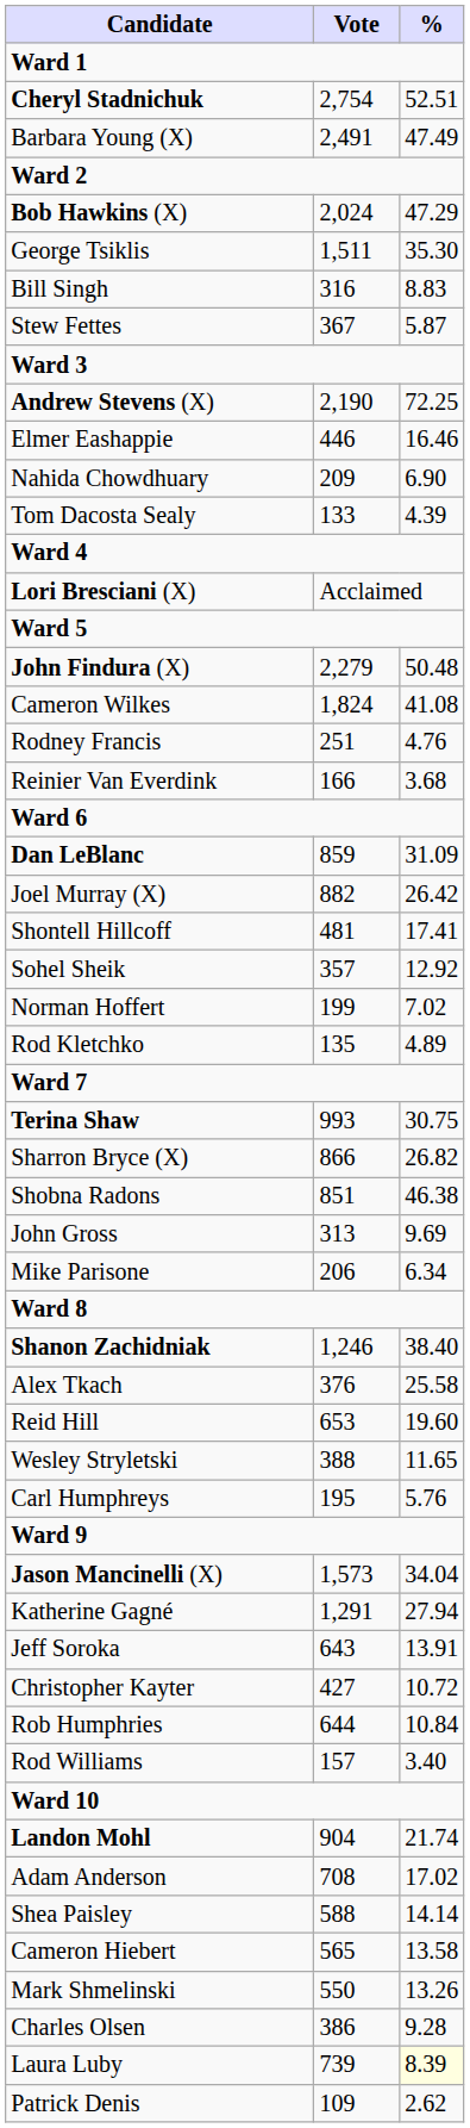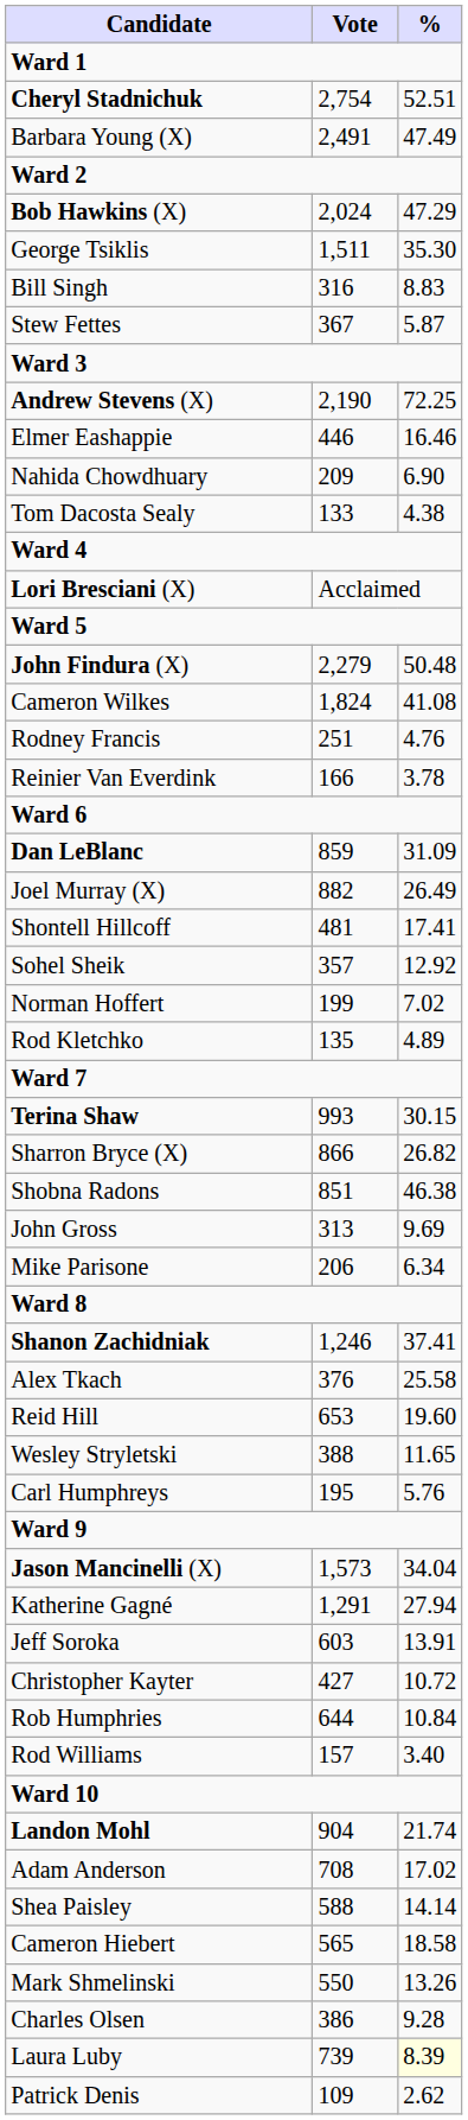Tom Dacosta Sealy | %: 4.39 -> 4.38
Reinier Van Everdink | %: 3.68 -> 3.78
Joel Murray (X) | %: 26.42 -> 26.49
Terina Shaw | %: 30.75 -> 30.15
Shanon Zachidniak | %: 38.40 -> 37.41
Jeff Soroka | Vote: 643 -> 603
Cameron Hiebert | %: 13.58 -> 18.58
